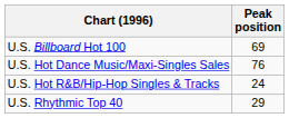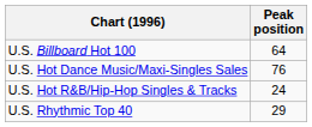U.S. Billboard Hot 100 | Peak position: 69 -> 64
